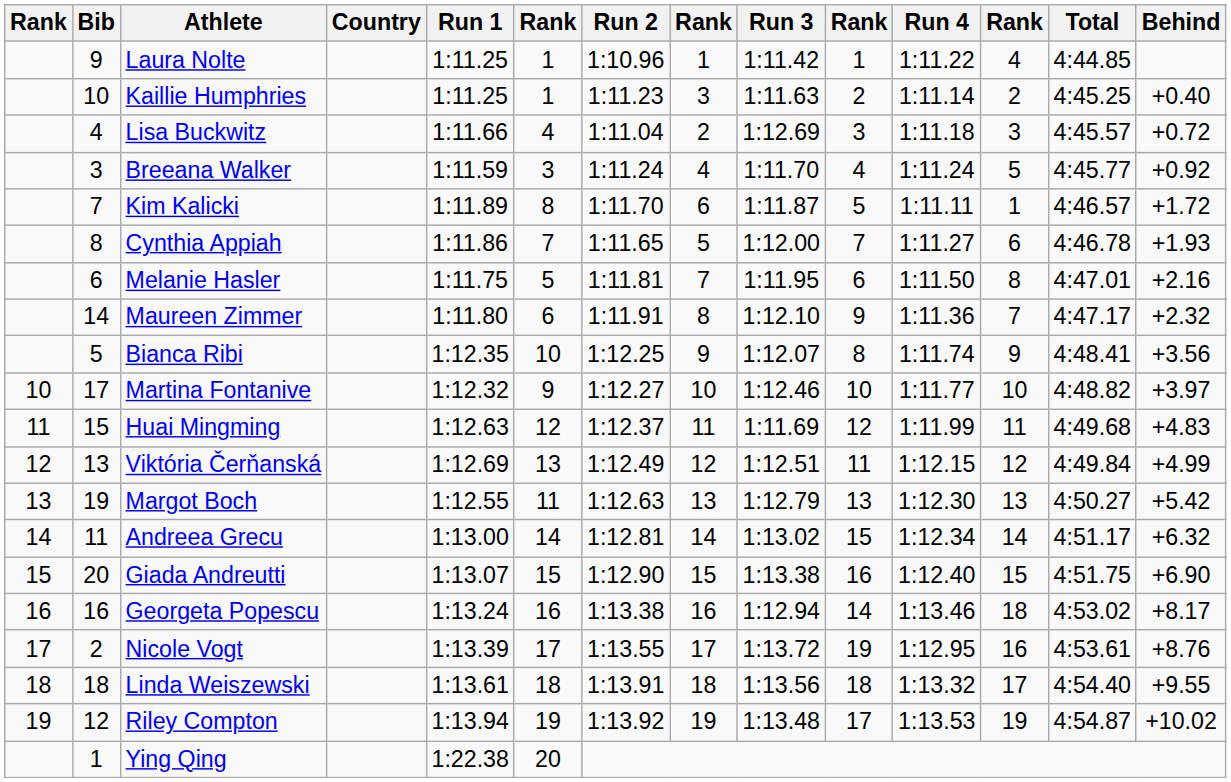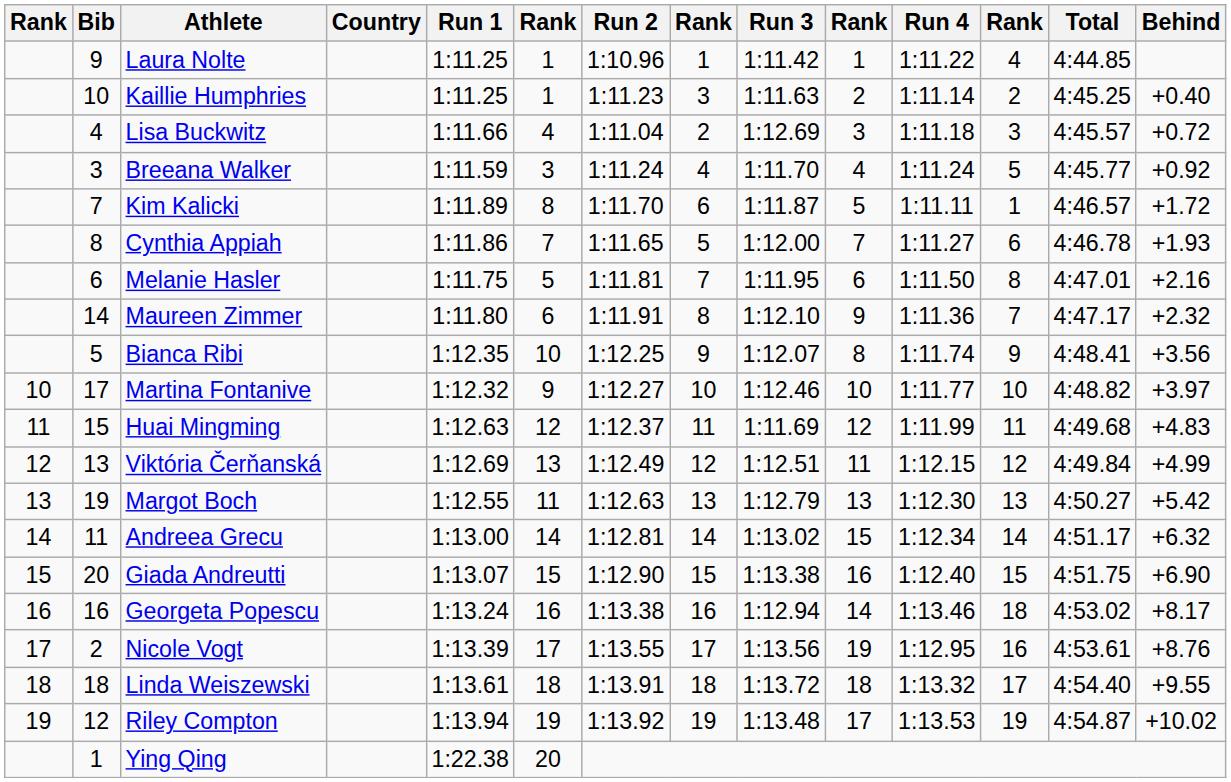Nicole Vogt | Run 3: 1:13.72 -> 1:13.56
Linda Weiszewski | Run 3: 1:13.56 -> 1:13.72
